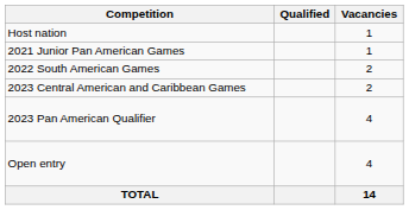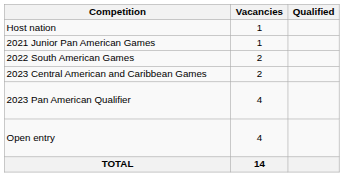columns swapped: Vacancies <-> Qualified
